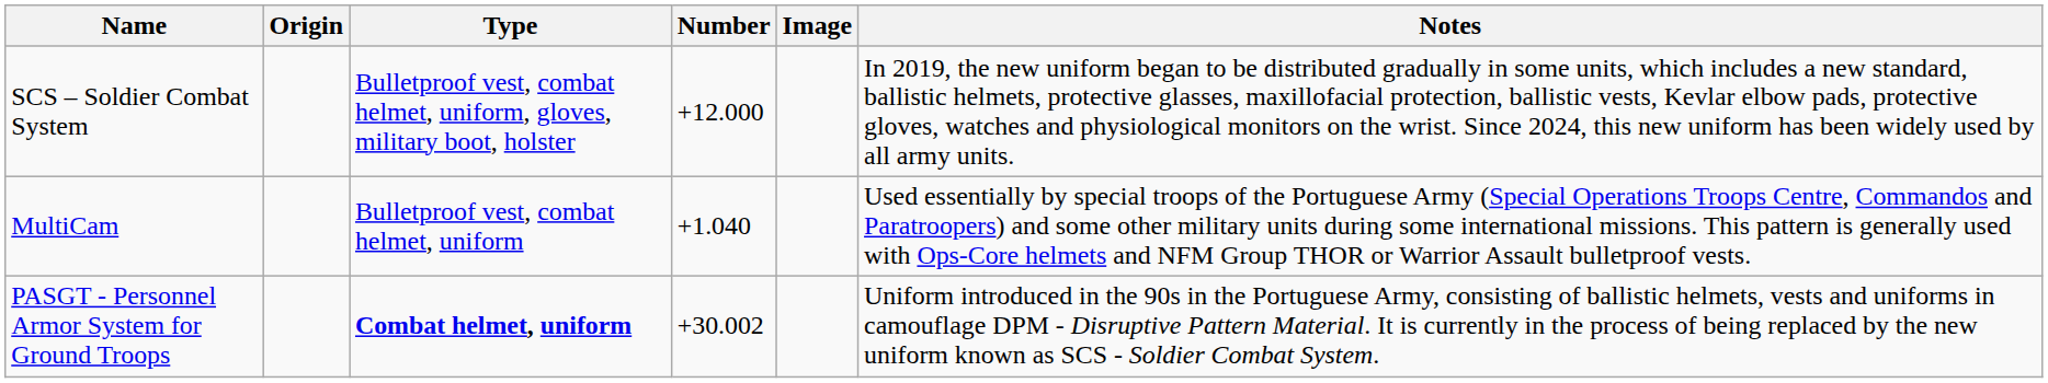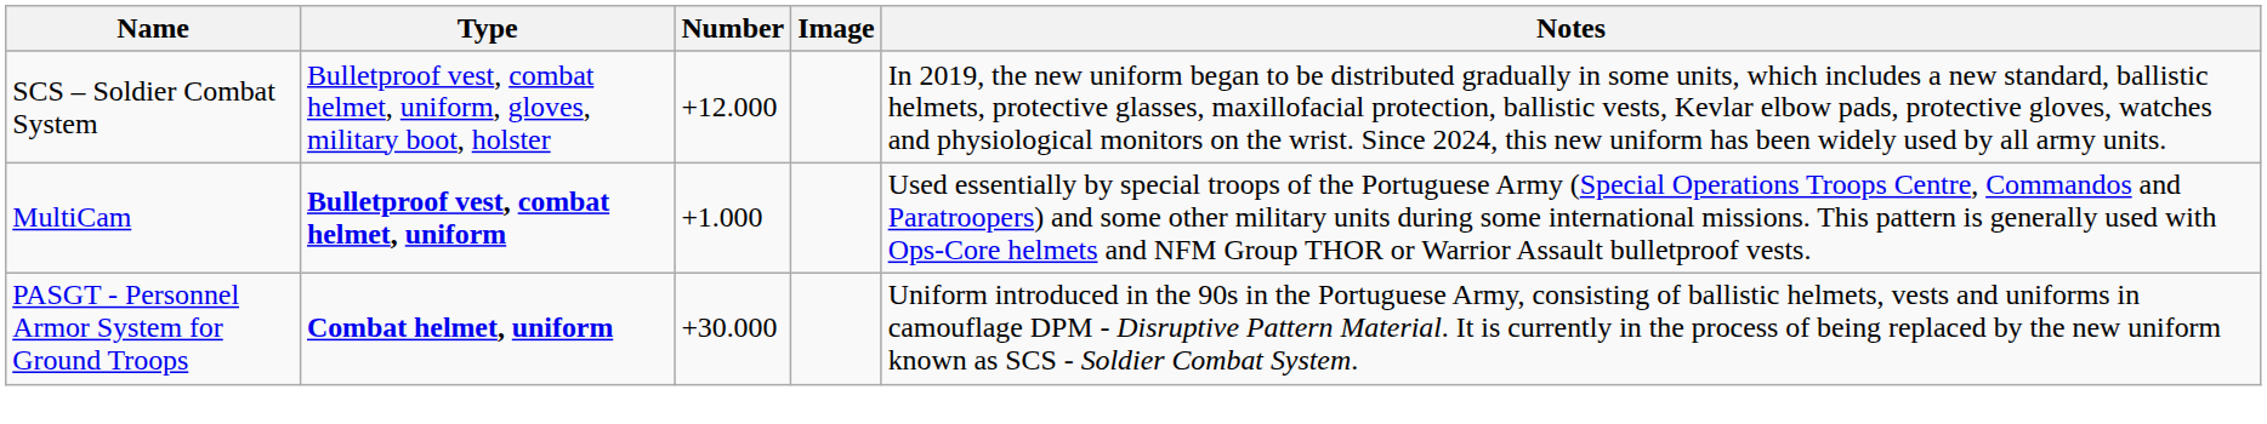- column: Origin
MultiCam | Type: normal -> bold
MultiCam | Number: +1.040 -> +1.000
PASGT - Personnel Armor System for Ground Troops | Number: +30.002 -> +30.000
